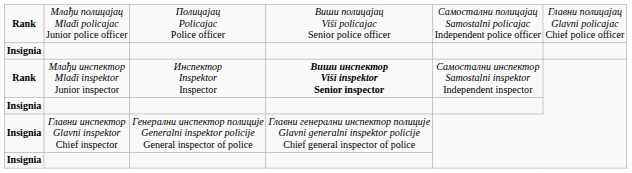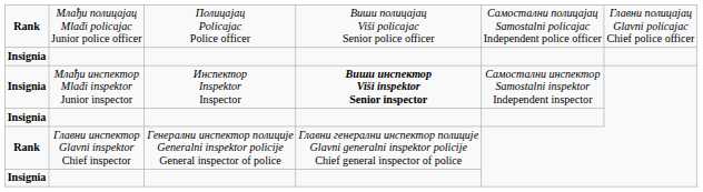Млађи инспектор Mlađi inspektor Junior inspector | column 1: Rank -> Insignia
Главни инспектор Glavni inspektor Chief inspector | column 1: Insignia -> Rank
